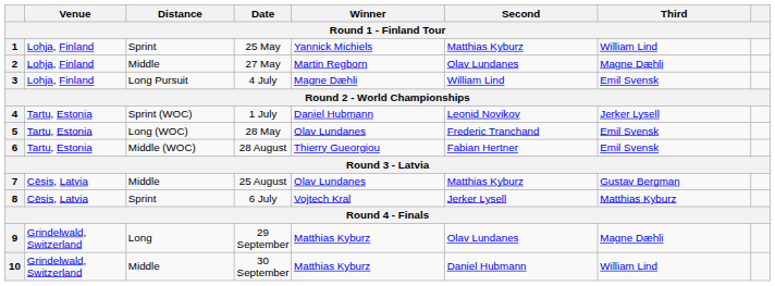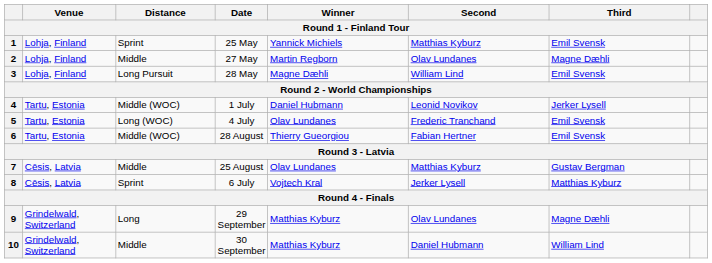1 | Third: William Lind -> Emil Svensk
3 | Date: 4 July -> 28 May
4 | Distance: Sprint (WOC) -> Middle (WOC)
5 | Date: 28 May -> 4 July
